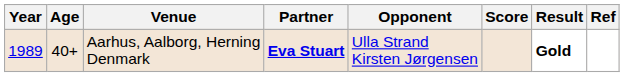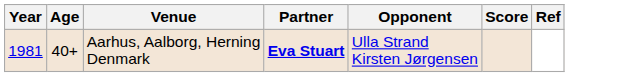- column: Result | Gold
Aarhus, Aalborg, Herning Denmark | Year: 1989 -> 1981
